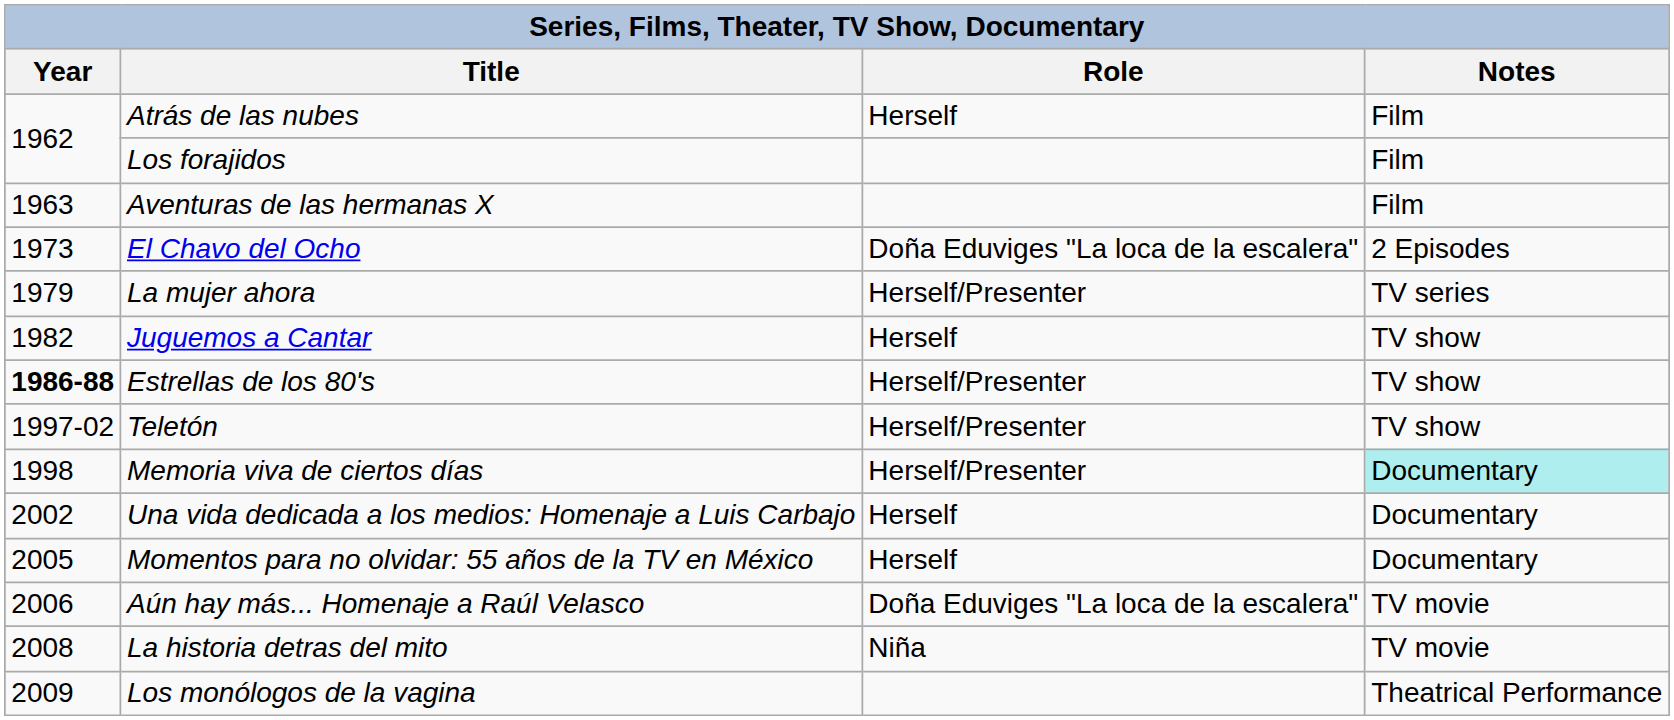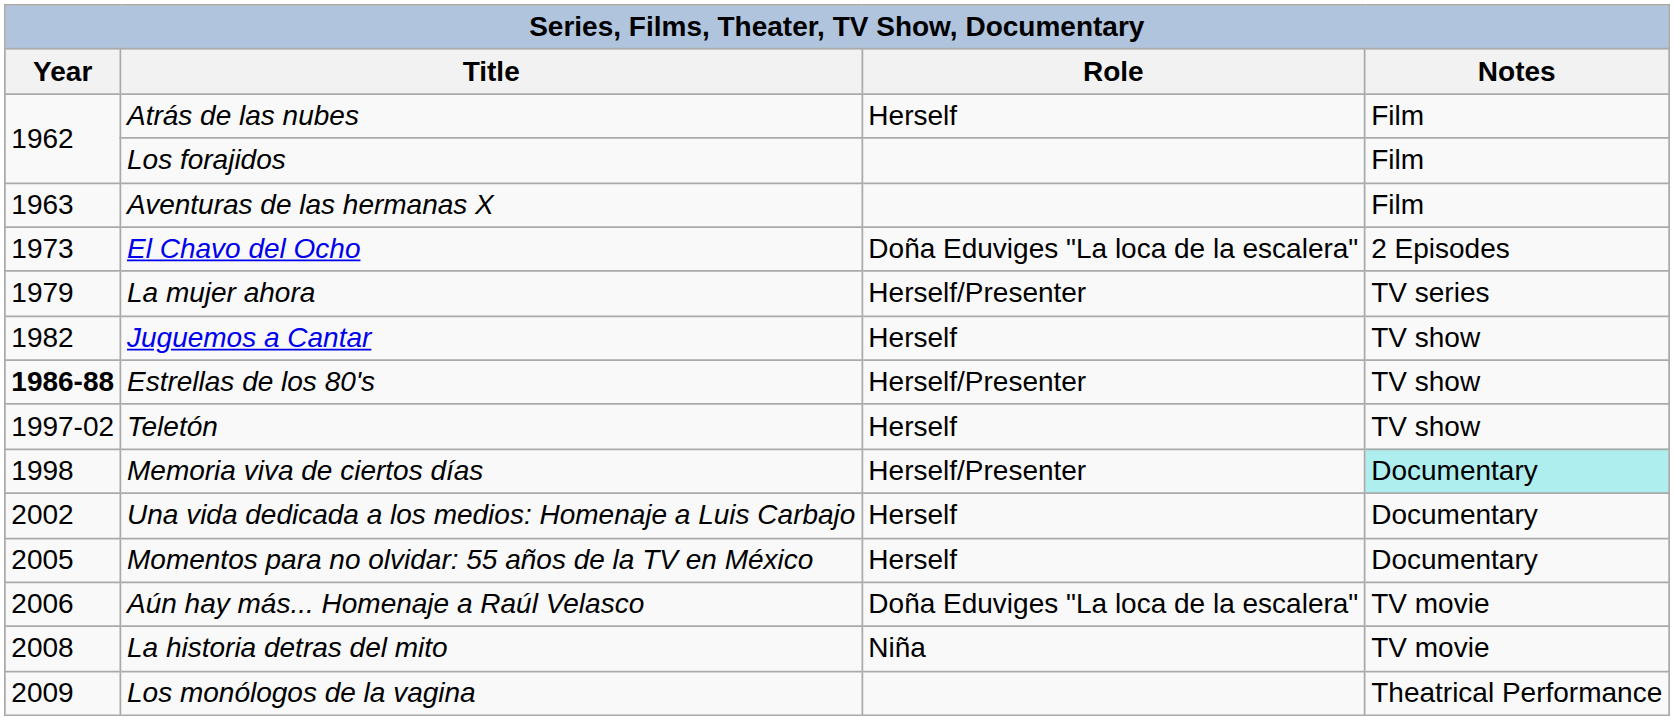Teletón | Role: Herself/Presenter -> Herself
